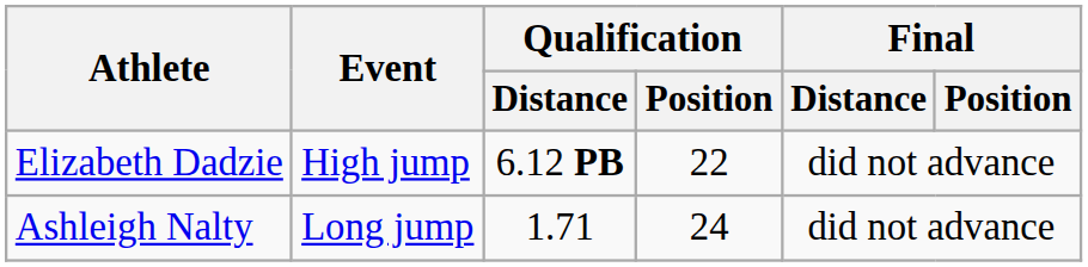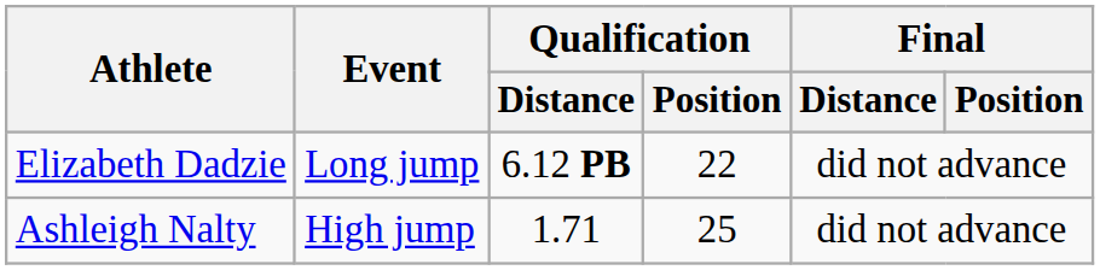Elizabeth Dadzie | Event: High jump -> Long jump
Ashleigh Nalty | Event: Long jump -> High jump
Ashleigh Nalty | Qualification / Position: 24 -> 25
